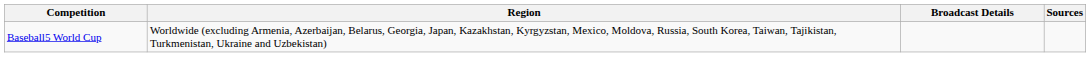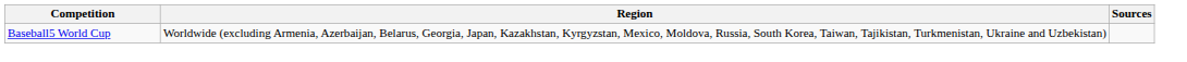- column: Broadcast Details
